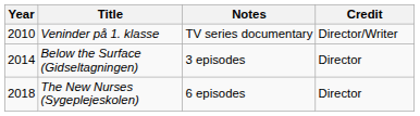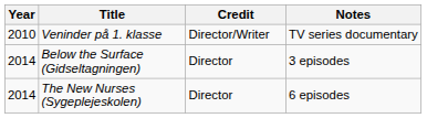columns swapped: Credit <-> Notes
The New Nurses (Sygeplejeskolen) | Year: 2018 -> 2014
